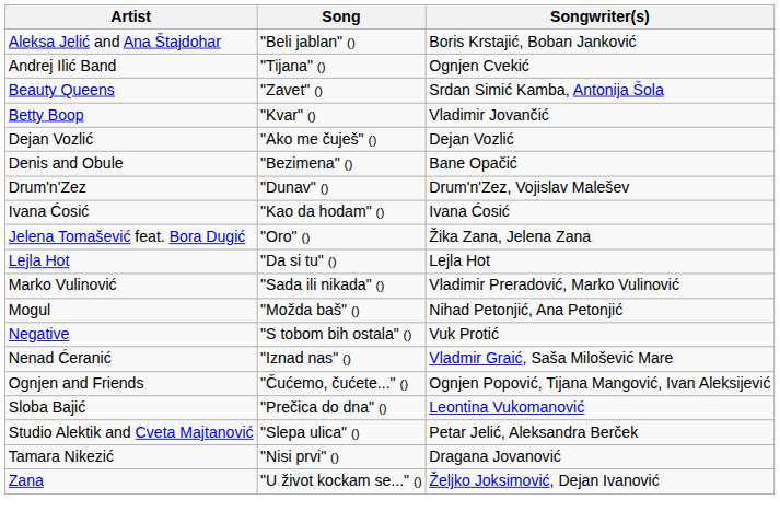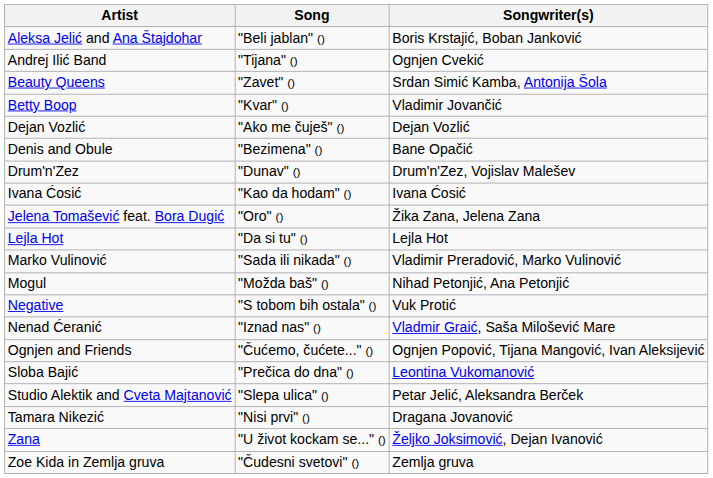+ row: Zoe Kida in Zemlja gruva | "Čudesni svetovi" () | Zemlja gruva
